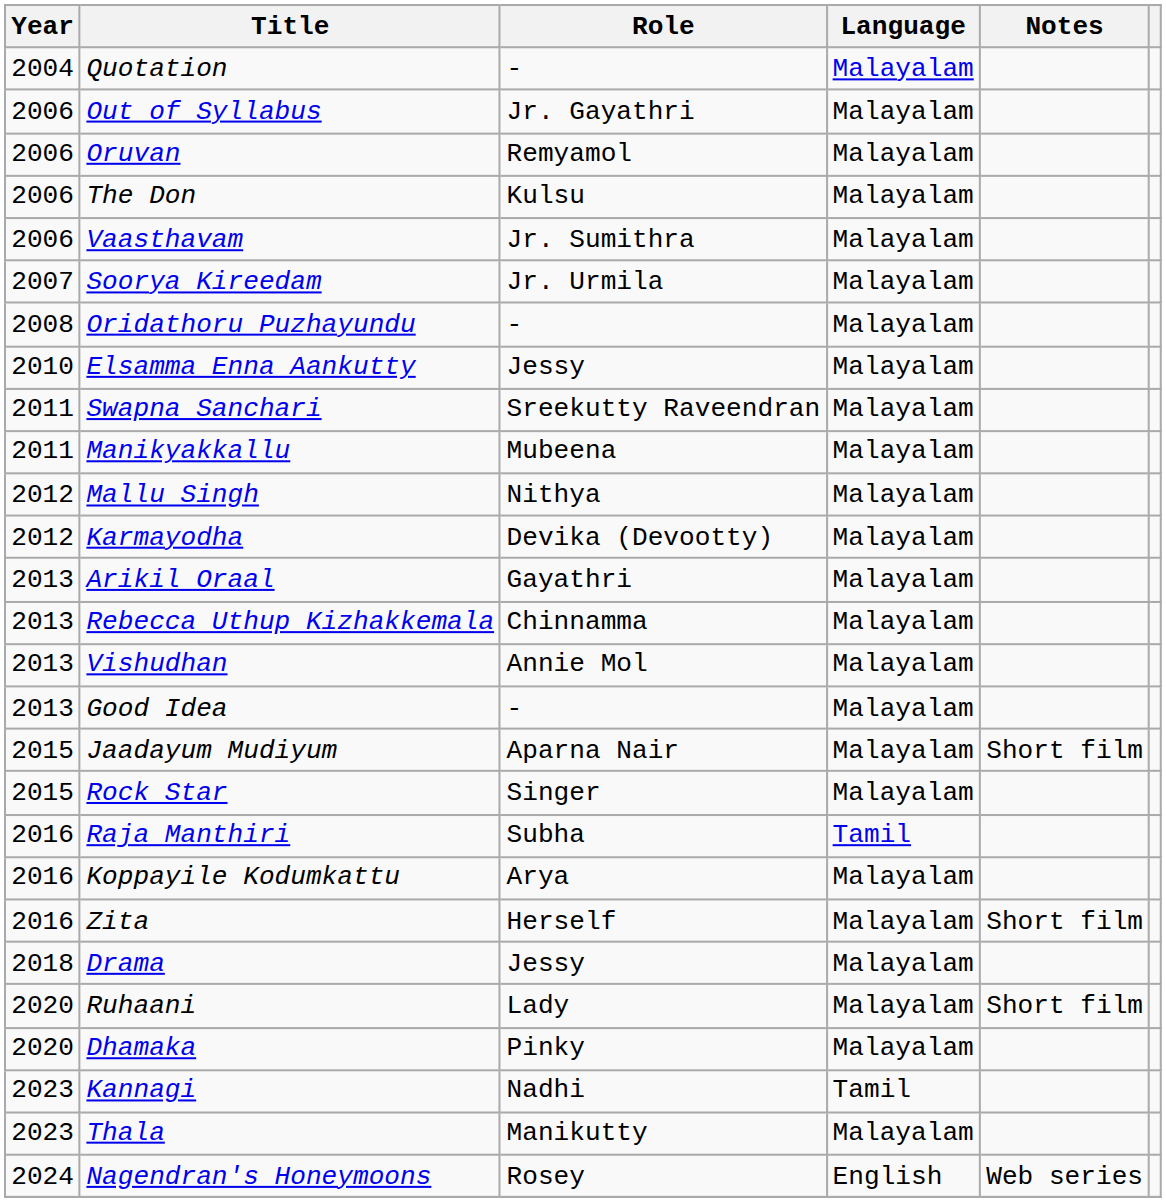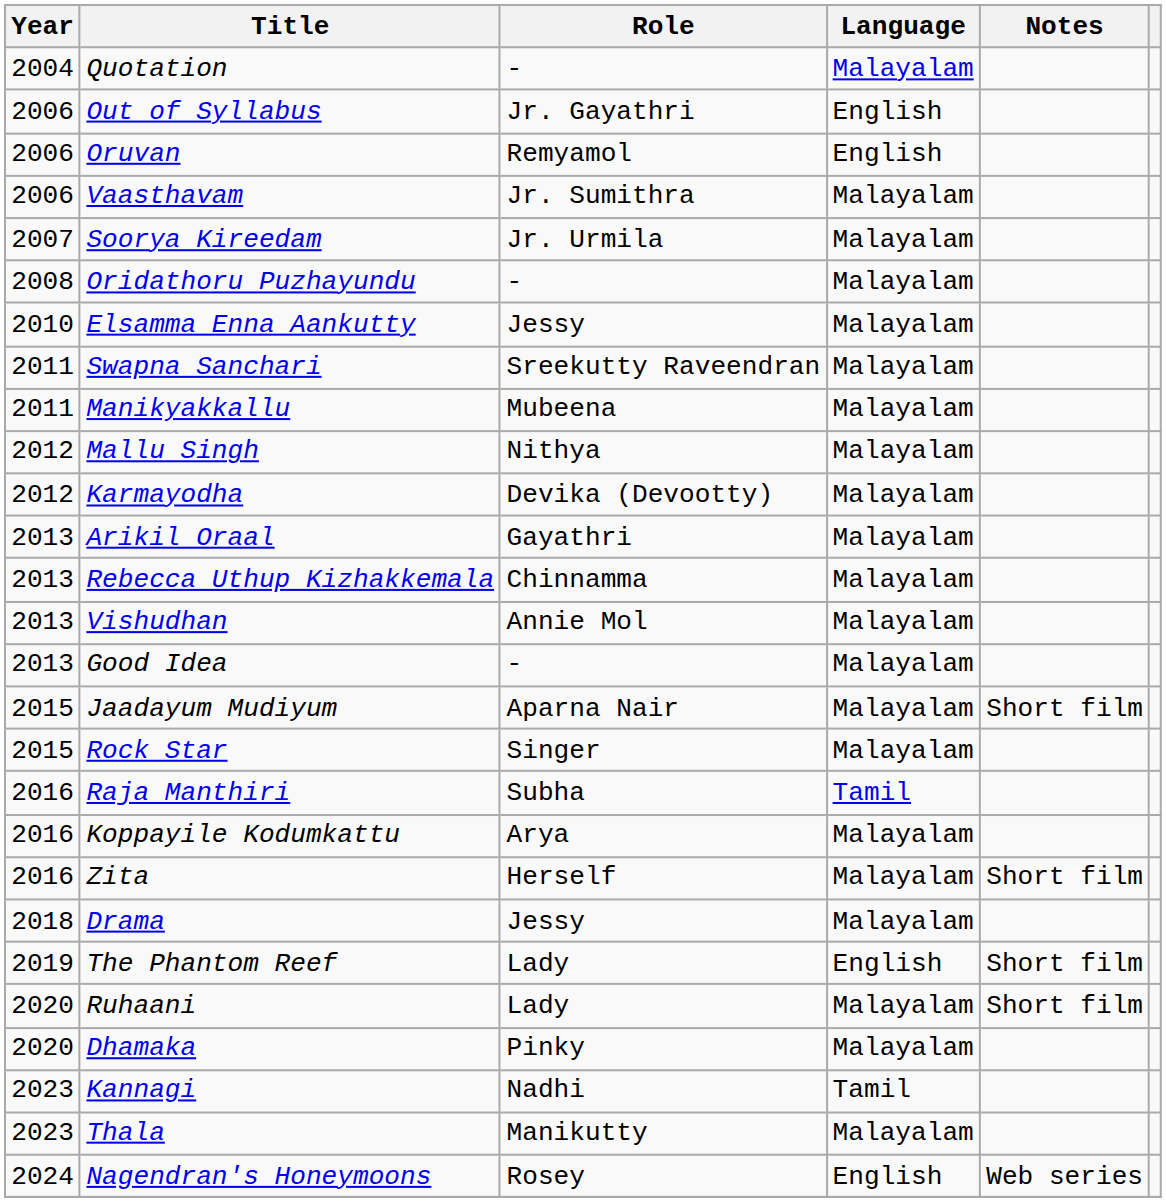Out of Syllabus | Language: Malayalam -> English
Oruvan | Language: Malayalam -> English
- row: 2006 | The Don | Kulsu | Malayalam
+ row: 2019 | The Phantom Reef | Lady | English | Short film
